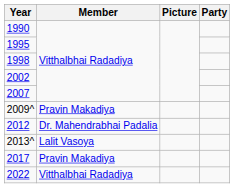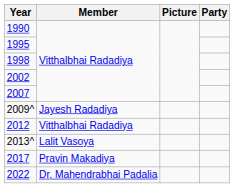2009^ | Member: Pravin Makadiya -> Jayesh Radadiya
2012 | Member: Dr. Mahendrabhai Padalia -> Vitthalbhai Radadiya
2022 | Member: Vitthalbhai Radadiya -> Dr. Mahendrabhai Padalia
